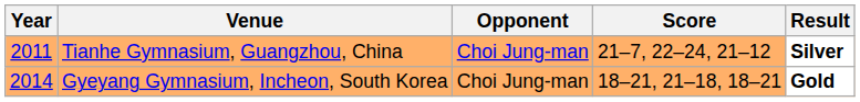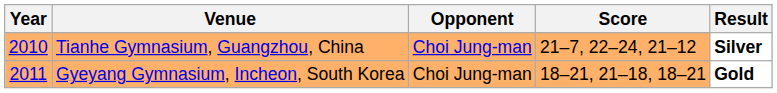Tianhe Gymnasium, Guangzhou, China | Year: 2011 -> 2010
Gyeyang Gymnasium, Incheon, South Korea | Year: 2014 -> 2011
